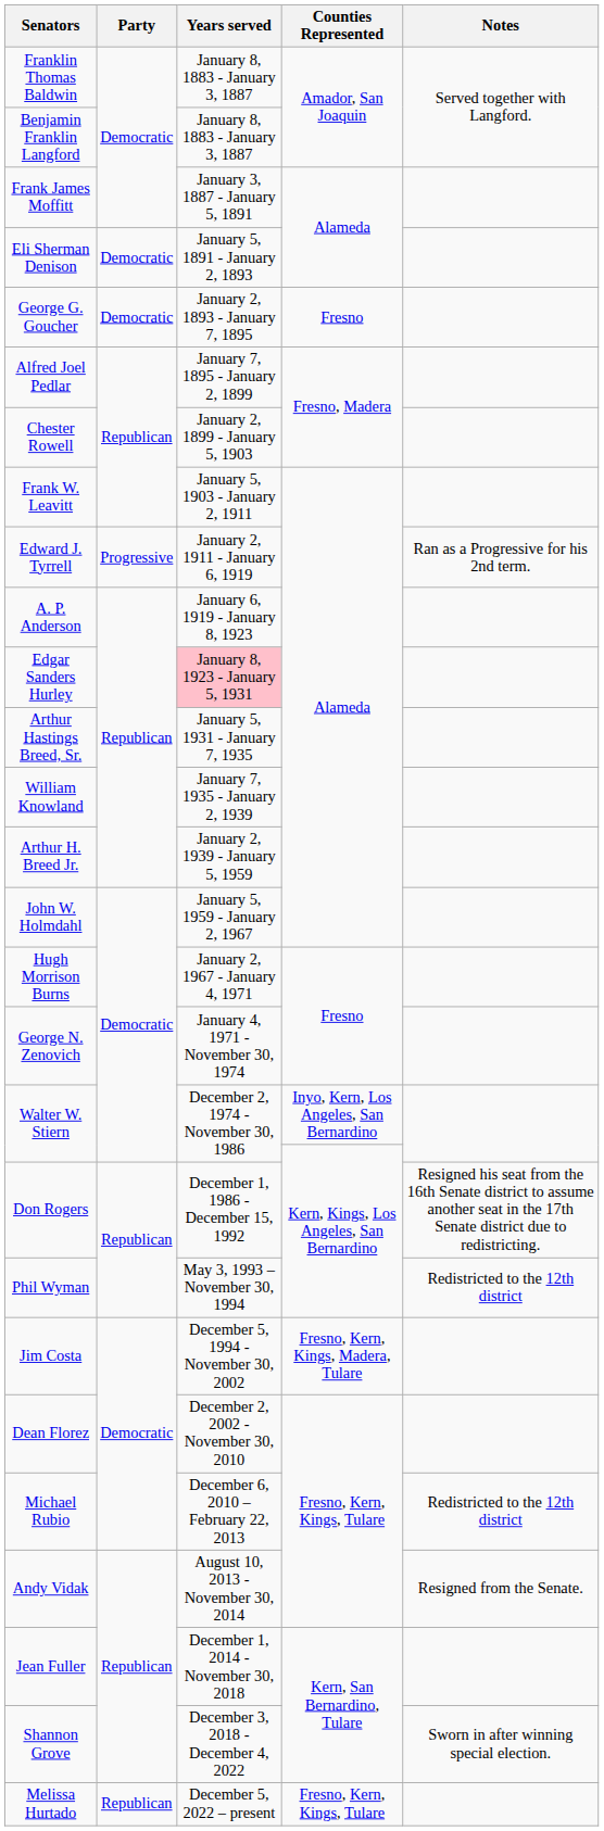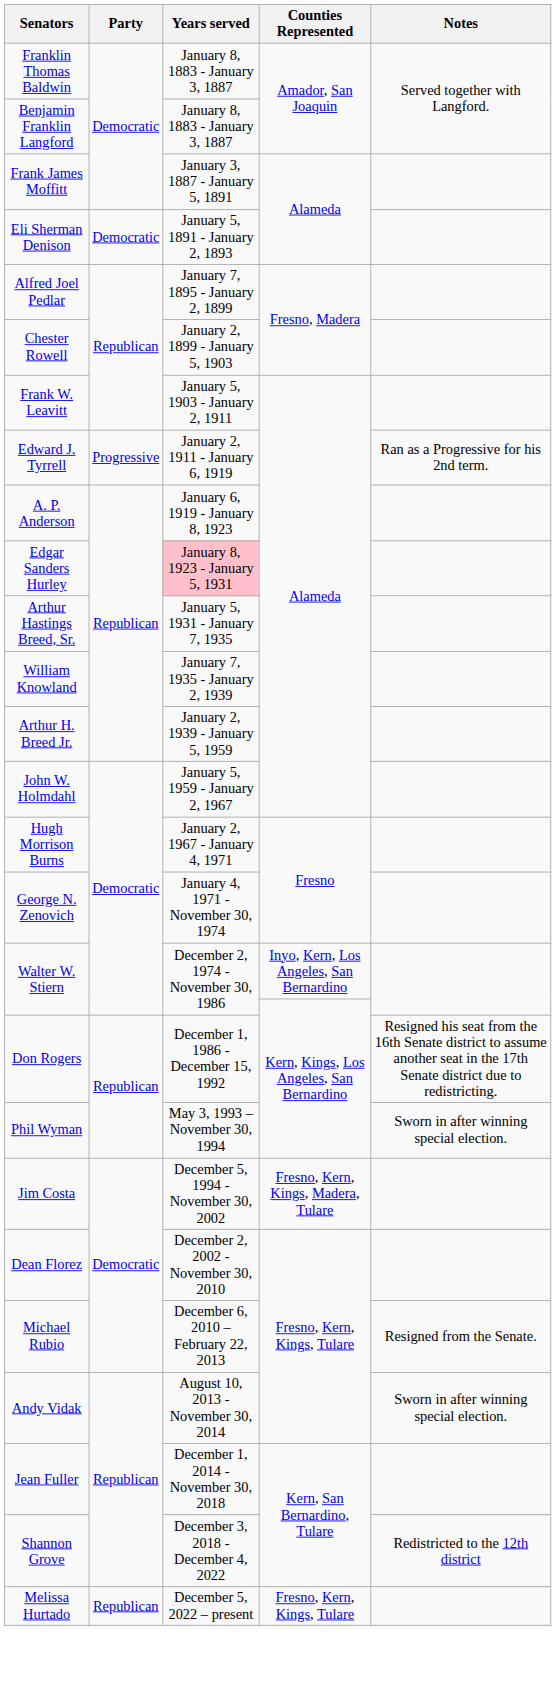- row: George G. Goucher | Democratic | January 2, 1893 - January 7, 1895 | Fresno
Phil Wyman | Notes: Redistricted to the 12th district -> Sworn in after winning special election.
Michael Rubio | Notes: Redistricted to the 12th district -> Resigned from the Senate.
Andy Vidak | Notes: Resigned from the Senate. -> Sworn in after winning special election.
Shannon Grove | Notes: Sworn in after winning special election. -> Redistricted to the 12th district
